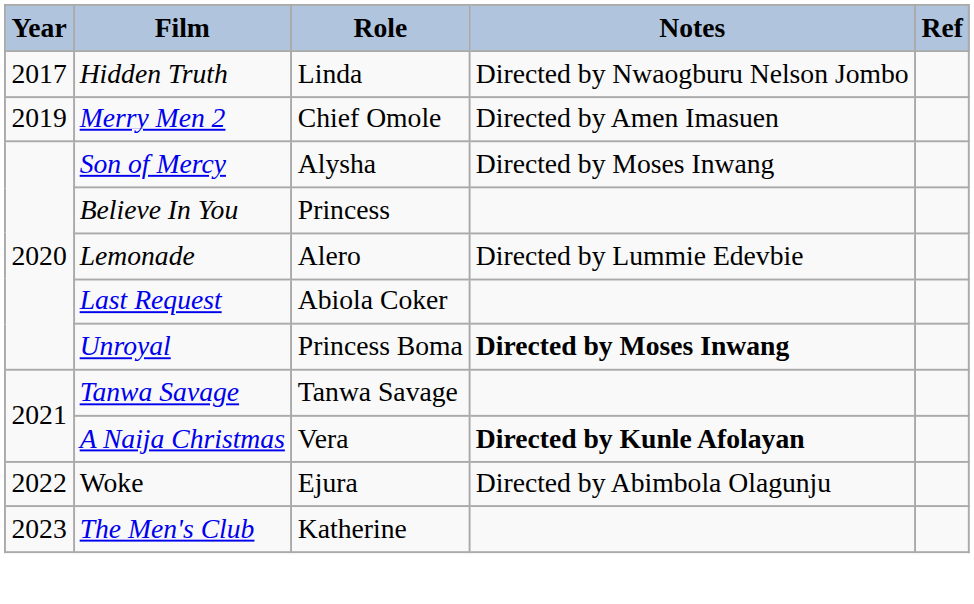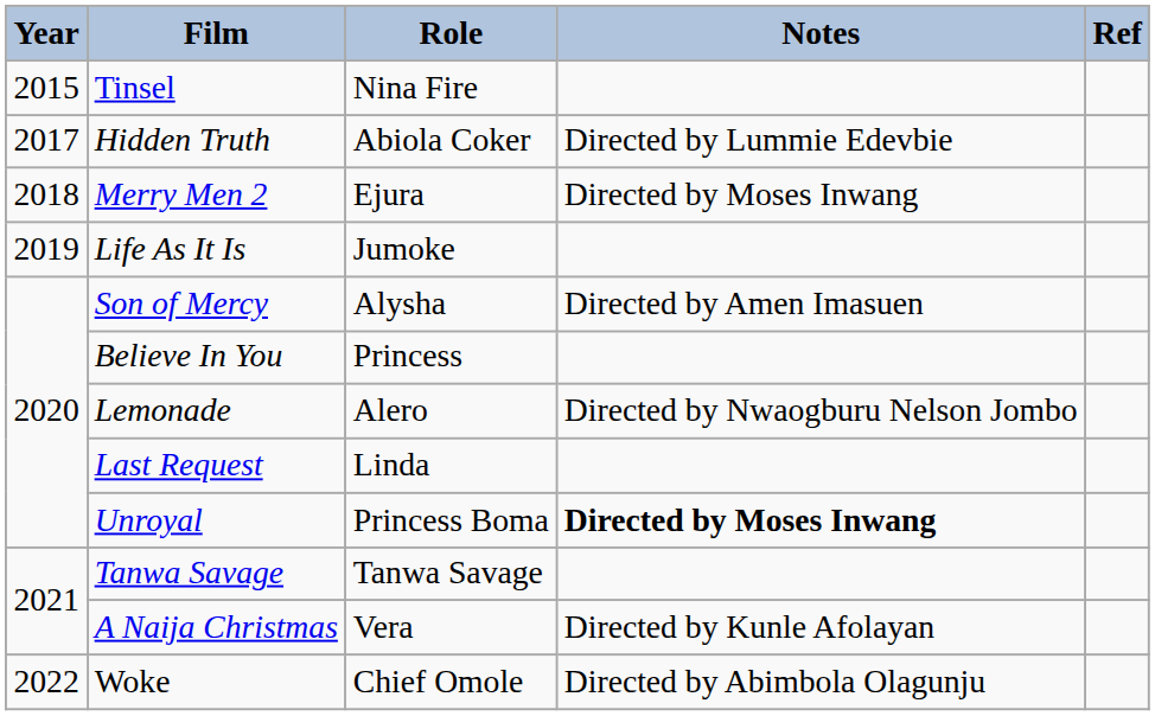+ row: 2015 | Tinsel | Nina Fire
Hidden Truth | Role: Linda -> Abiola Coker
Hidden Truth | Notes: Directed by Nwaogburu Nelson Jombo -> Directed by Lummie Edevbie
Merry Men 2 | Year: 2019 -> 2018
Merry Men 2 | Role: Chief Omole -> Ejura
Merry Men 2 | Notes: Directed by Amen Imasuen -> Directed by Moses Inwang
+ row: 2019 | Life As It Is | Jumoke
Son of Mercy | Notes: Directed by Moses Inwang -> Directed by Amen Imasuen
Lemonade | Notes: Directed by Lummie Edevbie -> Directed by Nwaogburu Nelson Jombo
Last Request | Role: Abiola Coker -> Linda
A Naija Christmas | Notes: bold -> normal
Woke | Role: Ejura -> Chief Omole
- row: 2023 | The Men's Club | Katherine
